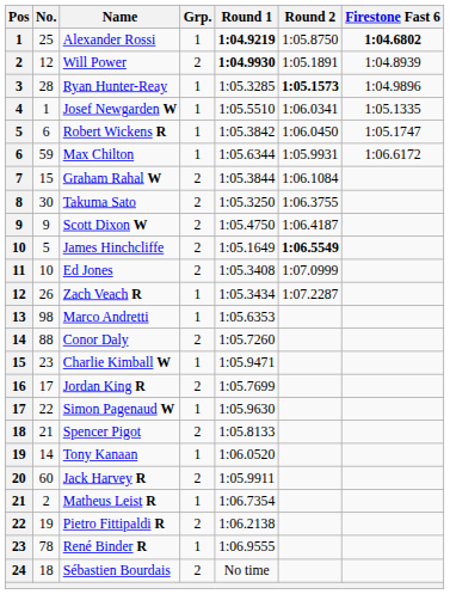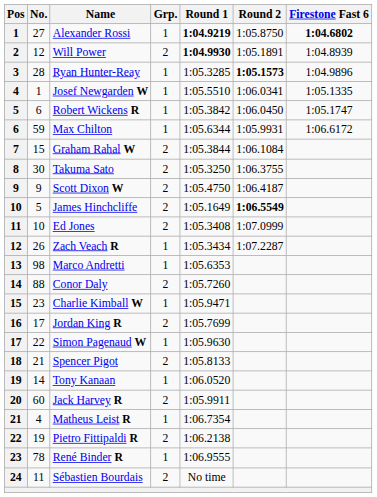Alexander Rossi | No.: 25 -> 27
Matheus Leist R | No.: 2 -> 4
Sébastien Bourdais | No.: 18 -> 11
